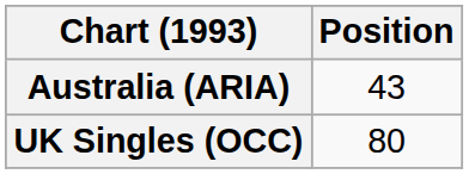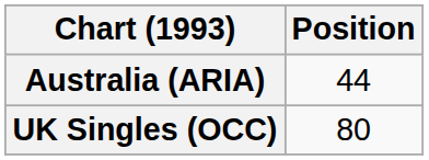Australia (ARIA) | Position: 43 -> 44
